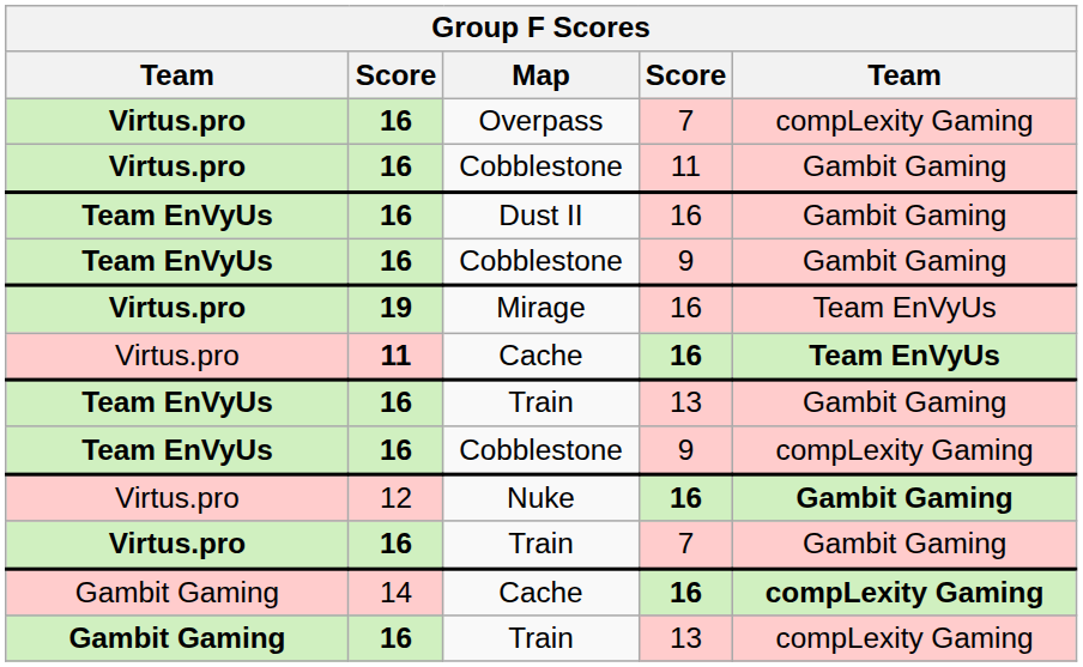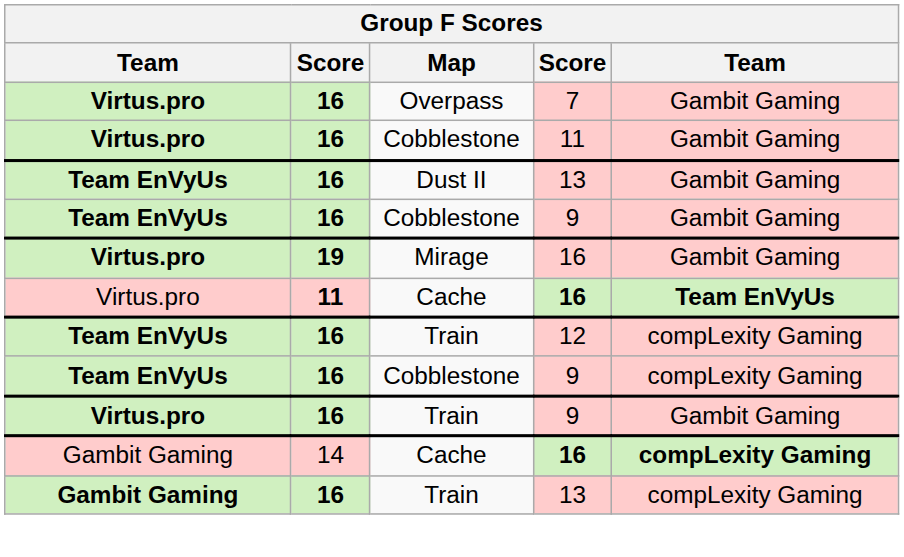Overpass | column 5: compLexity Gaming -> Gambit Gaming
Dust II | column 4: 16 -> 13
Mirage | column 5: Team EnVyUs -> Gambit Gaming
Team EnVyUs / Train | column 4: 13 -> 12
Team EnVyUs / Train | column 5: Gambit Gaming -> compLexity Gaming
- row: Virtus.pro | 12 | Nuke | 16 | Gambit Gaming
Virtus.pro / Train | column 4: 7 -> 9
